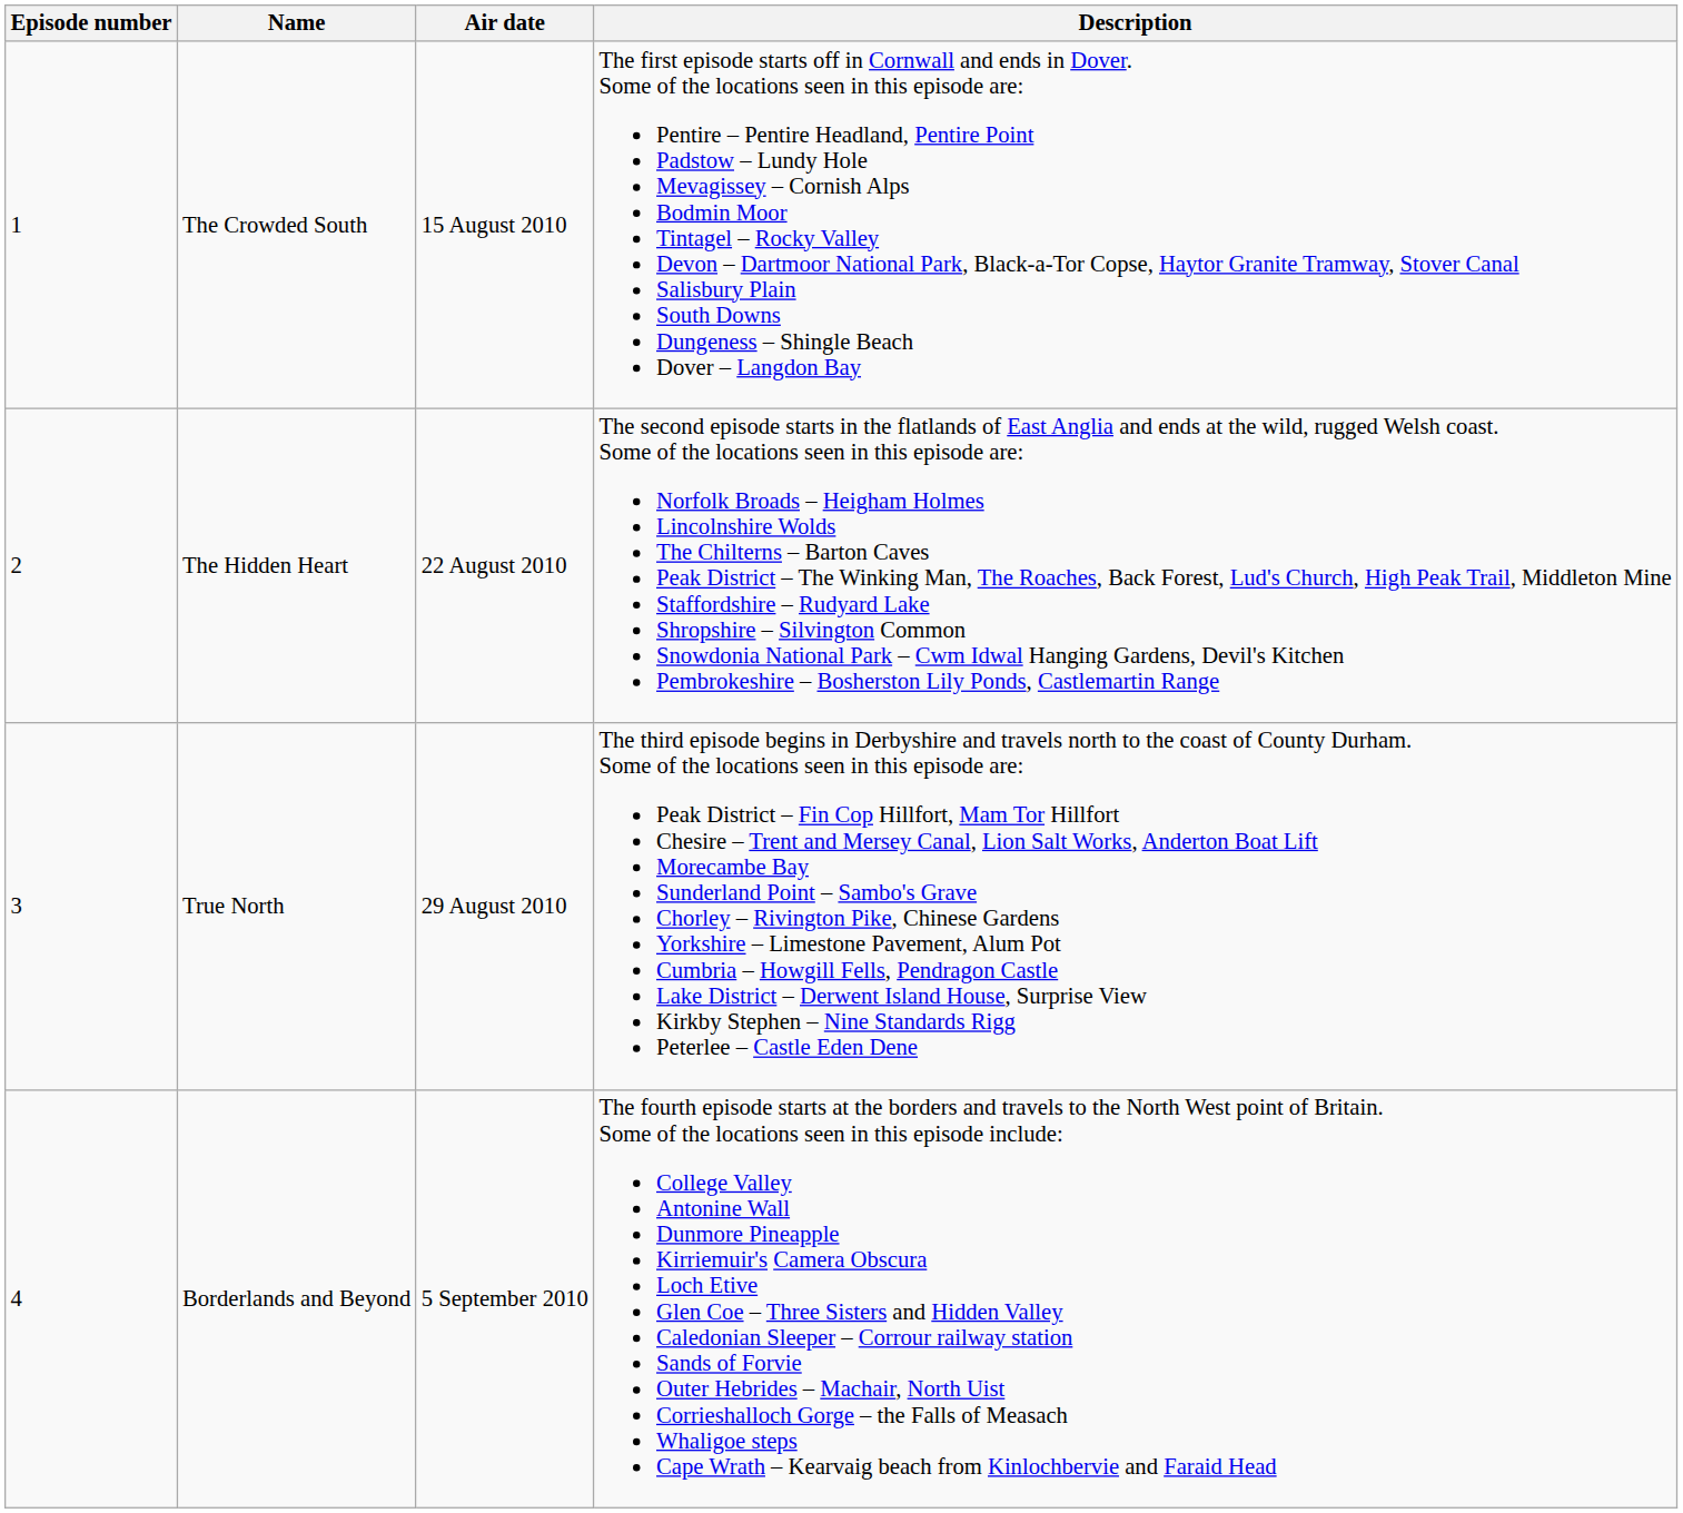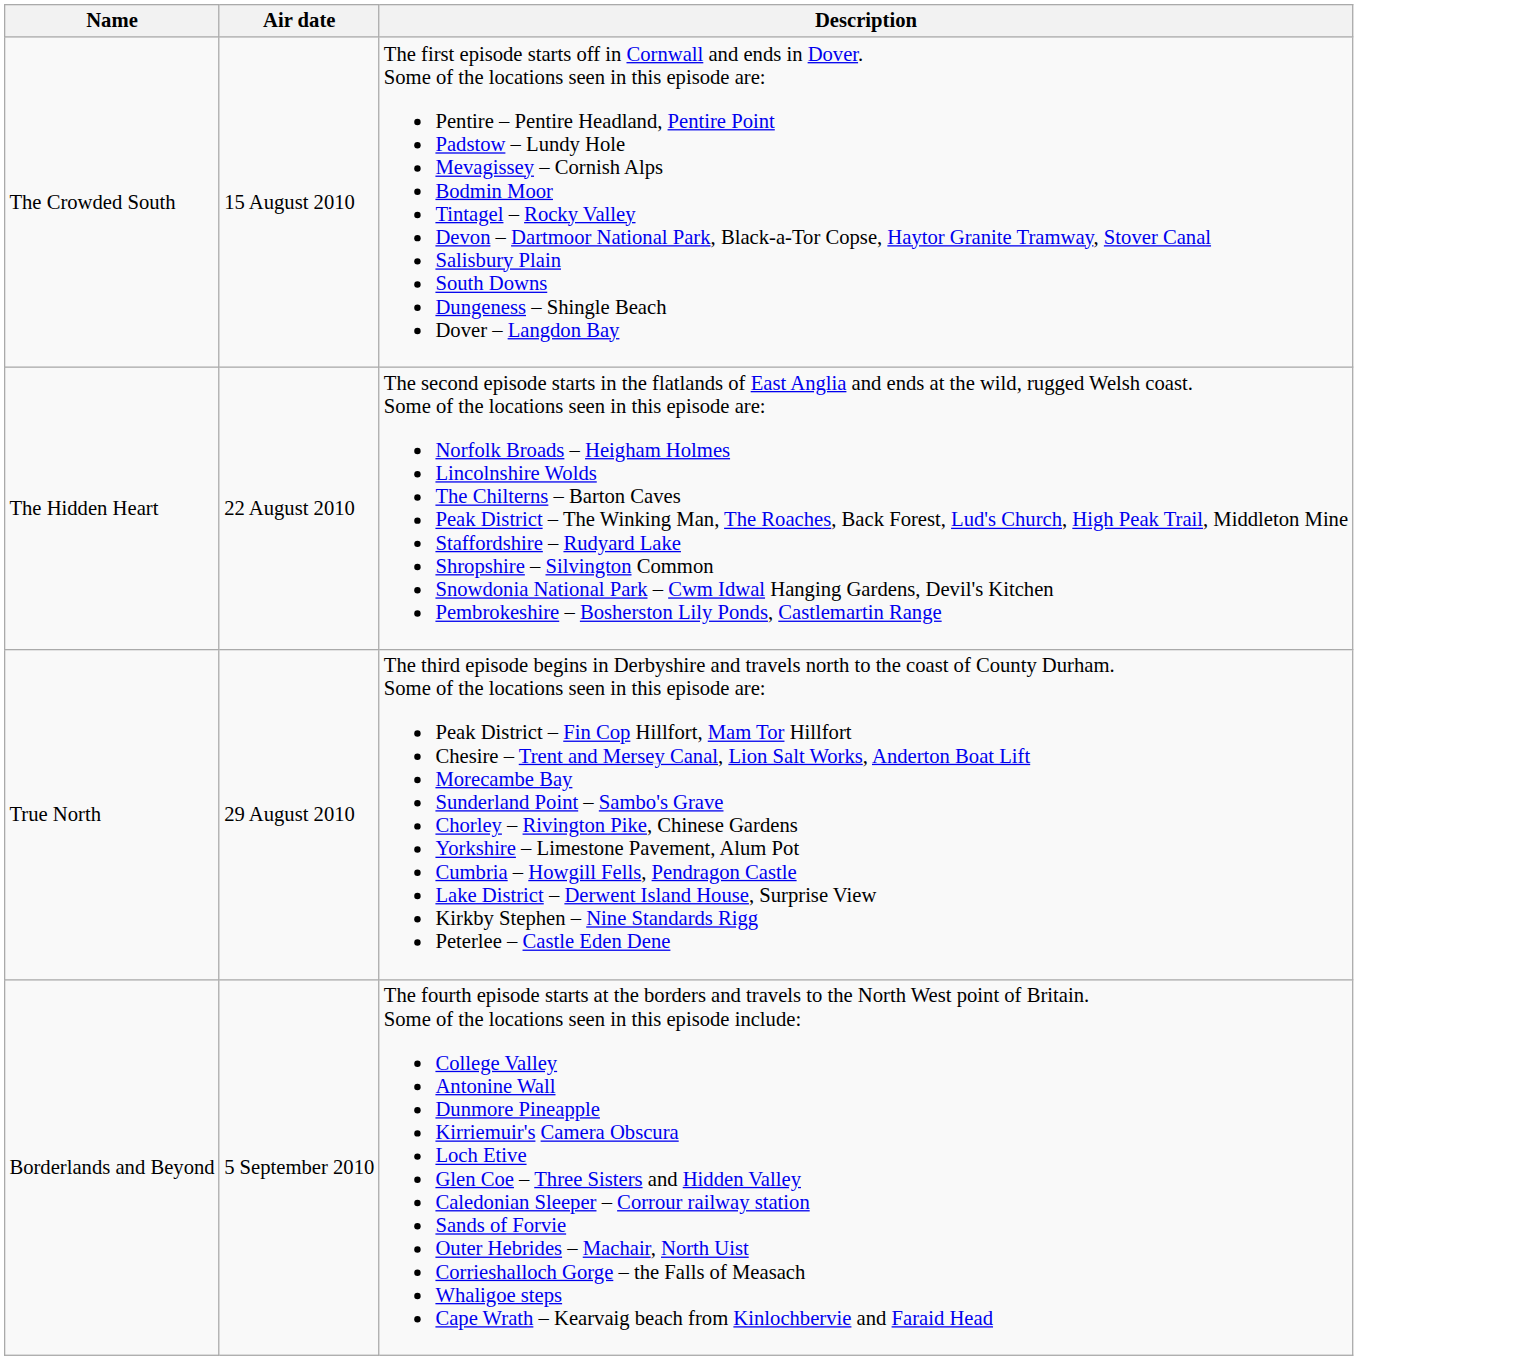- column: Episode number | 1 | 2 | 3 | 4
